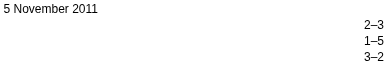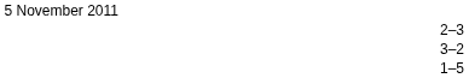rows swapped: 3–2 <-> 1–5
